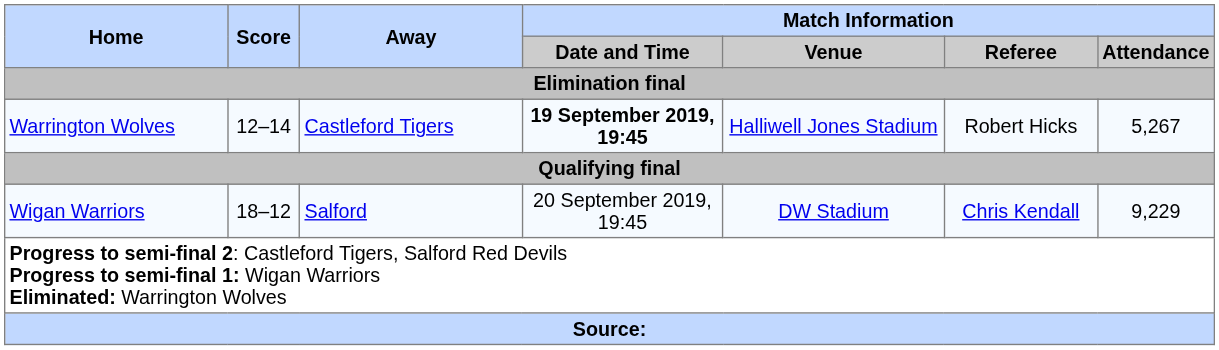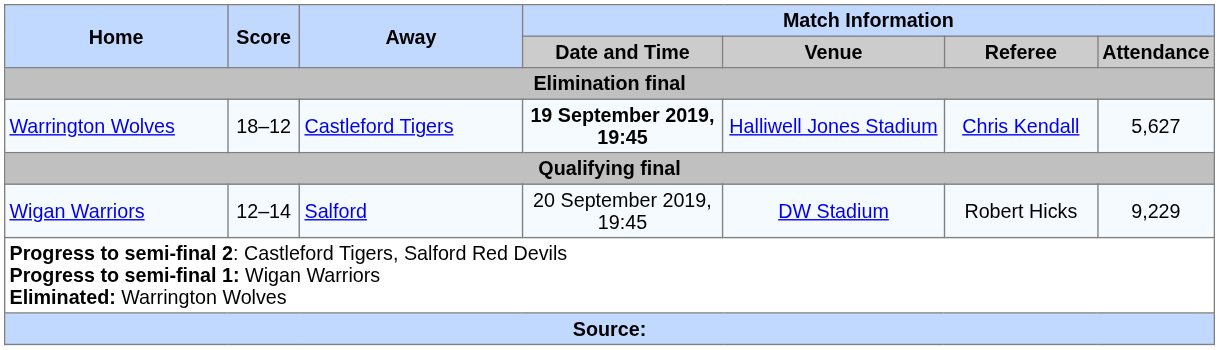Warrington Wolves | Score: 12–14 -> 18–12
Warrington Wolves | Match Information / Referee: Robert Hicks -> Chris Kendall
Warrington Wolves | Match Information / Attendance: 5,267 -> 5,627
Wigan Warriors | Score: 18–12 -> 12–14
Wigan Warriors | Match Information / Referee: Chris Kendall -> Robert Hicks
